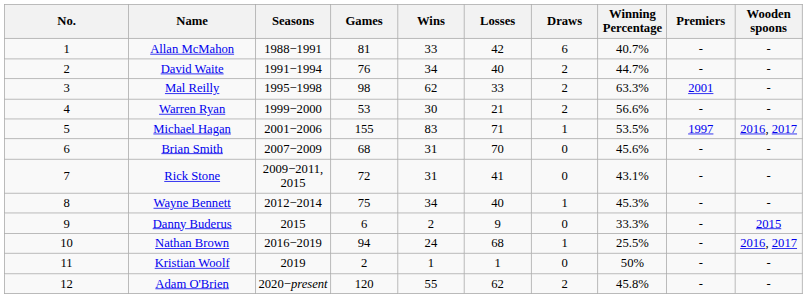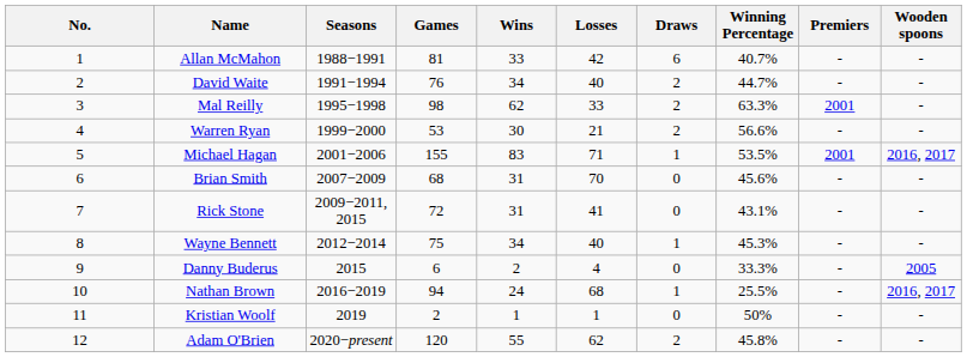Michael Hagan | Premiers: 1997 -> 2001
Danny Buderus | Losses: 9 -> 4
Danny Buderus | Wooden spoons: 2015 -> 2005
